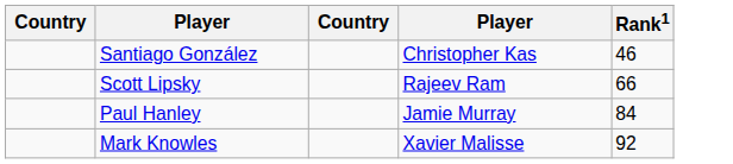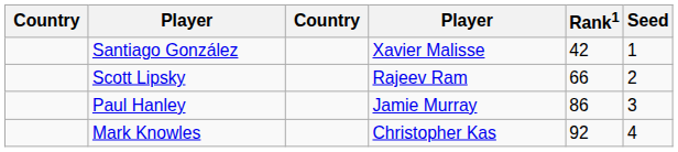+ column: Seed | 1 | 2 | 3 | 4
Santiago González | column 4: Christopher Kas -> Xavier Malisse
Santiago González | Rank1: 46 -> 42
Paul Hanley | Rank1: 84 -> 86
Mark Knowles | column 4: Xavier Malisse -> Christopher Kas
